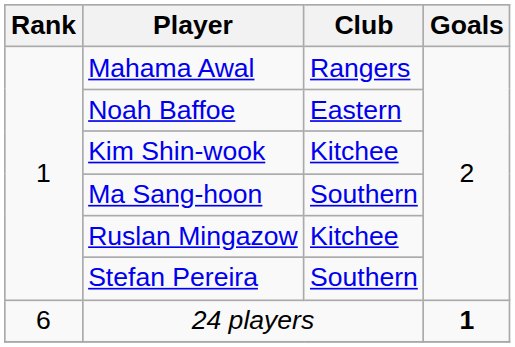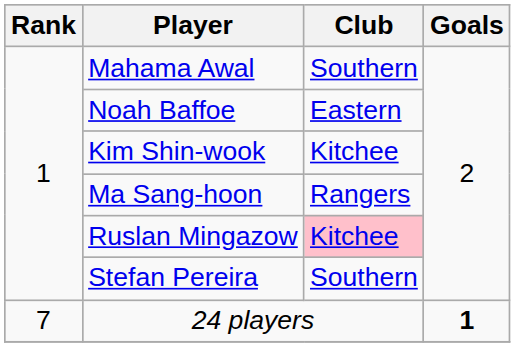Mahama Awal | Club: Rangers -> Southern
Ma Sang-hoon | Club: Southern -> Rangers
Ruslan Mingazow | Club: no background -> pink background
24 players | Rank: 6 -> 7
